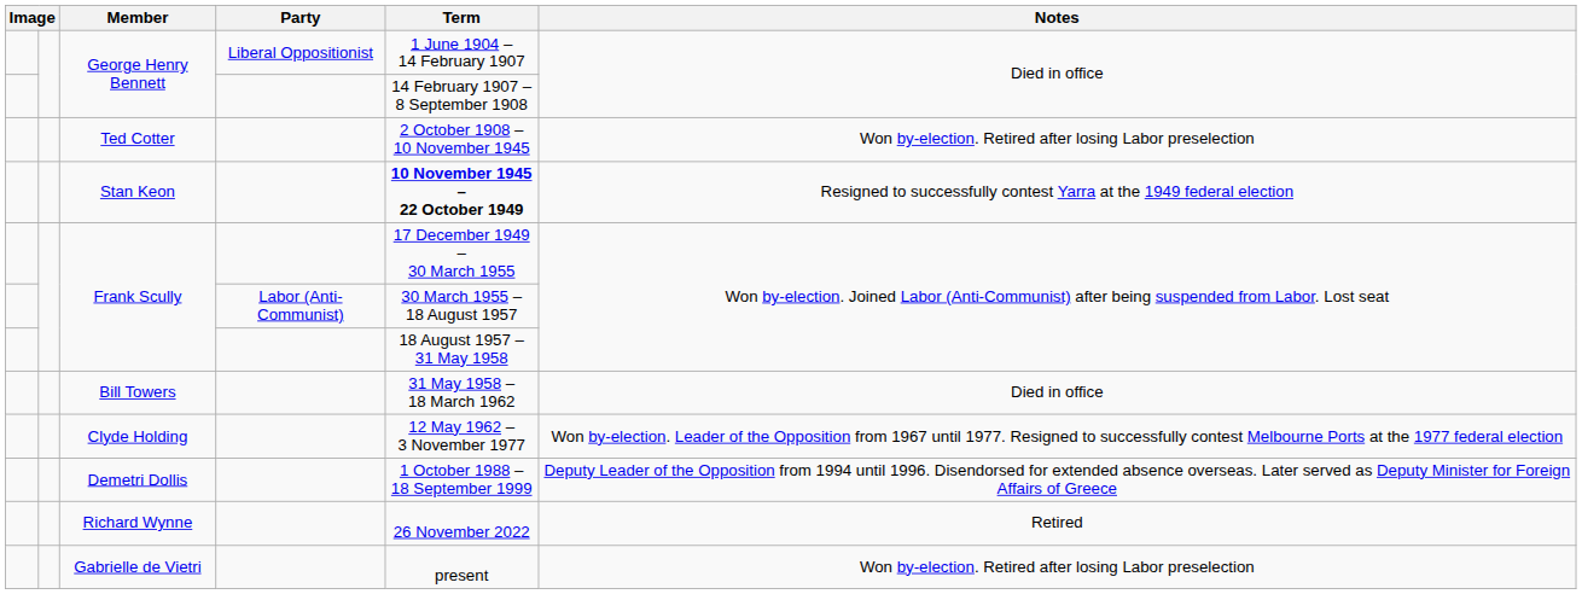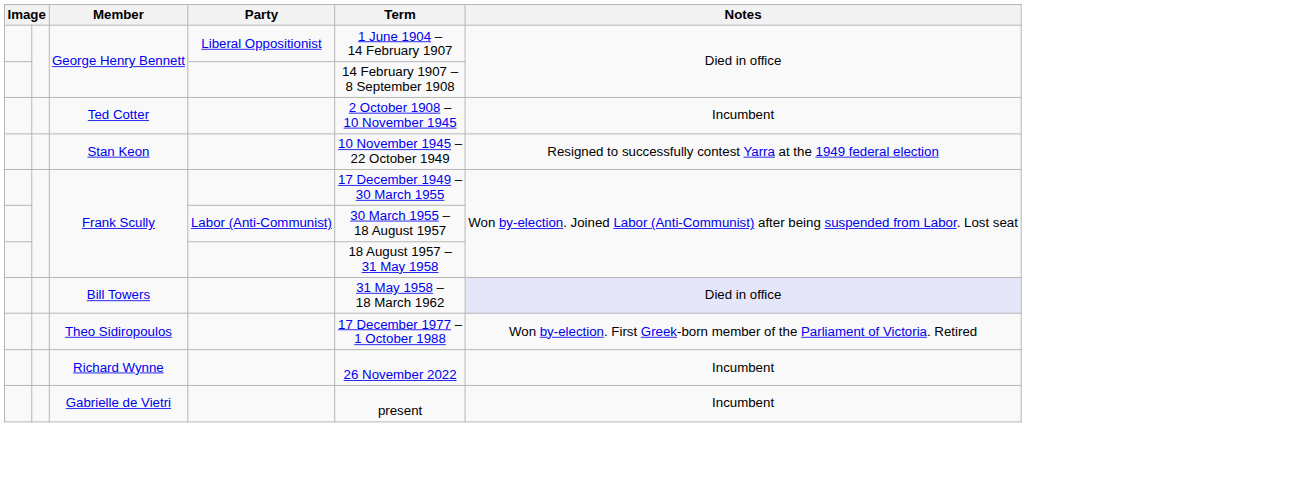Ted Cotter | Notes: Won by-election. Retired after losing Labor preselection -> Incumbent
Stan Keon | Term: bold -> normal
Bill Towers | Notes: no background -> lavender background
- row: Clyde Holding | 12 May 1962 – 3 November 1977 | Won by-election. Leader of the Opposition from 1967 until 1977. Resigned to successfully contest Melbourne Ports at the 1977 federal election
+ row: Theo Sidiropoulos | 17 December 1977 – 1 October 1988 | Won by-election. First Greek-born member of the Parliament of Victoria. Retired
- row: Demetri Dollis | 1 October 1988 – 18 September 1999 | Deputy Leader of the Opposition from 1994 until 1996. Disendorsed for extended absence overseas. Later served as Deputy Minister for Foreign Affairs of Greece
Richard Wynne | Notes: Retired -> Incumbent
Gabrielle de Vietri | Notes: Won by-election. Retired after losing Labor preselection -> Incumbent
